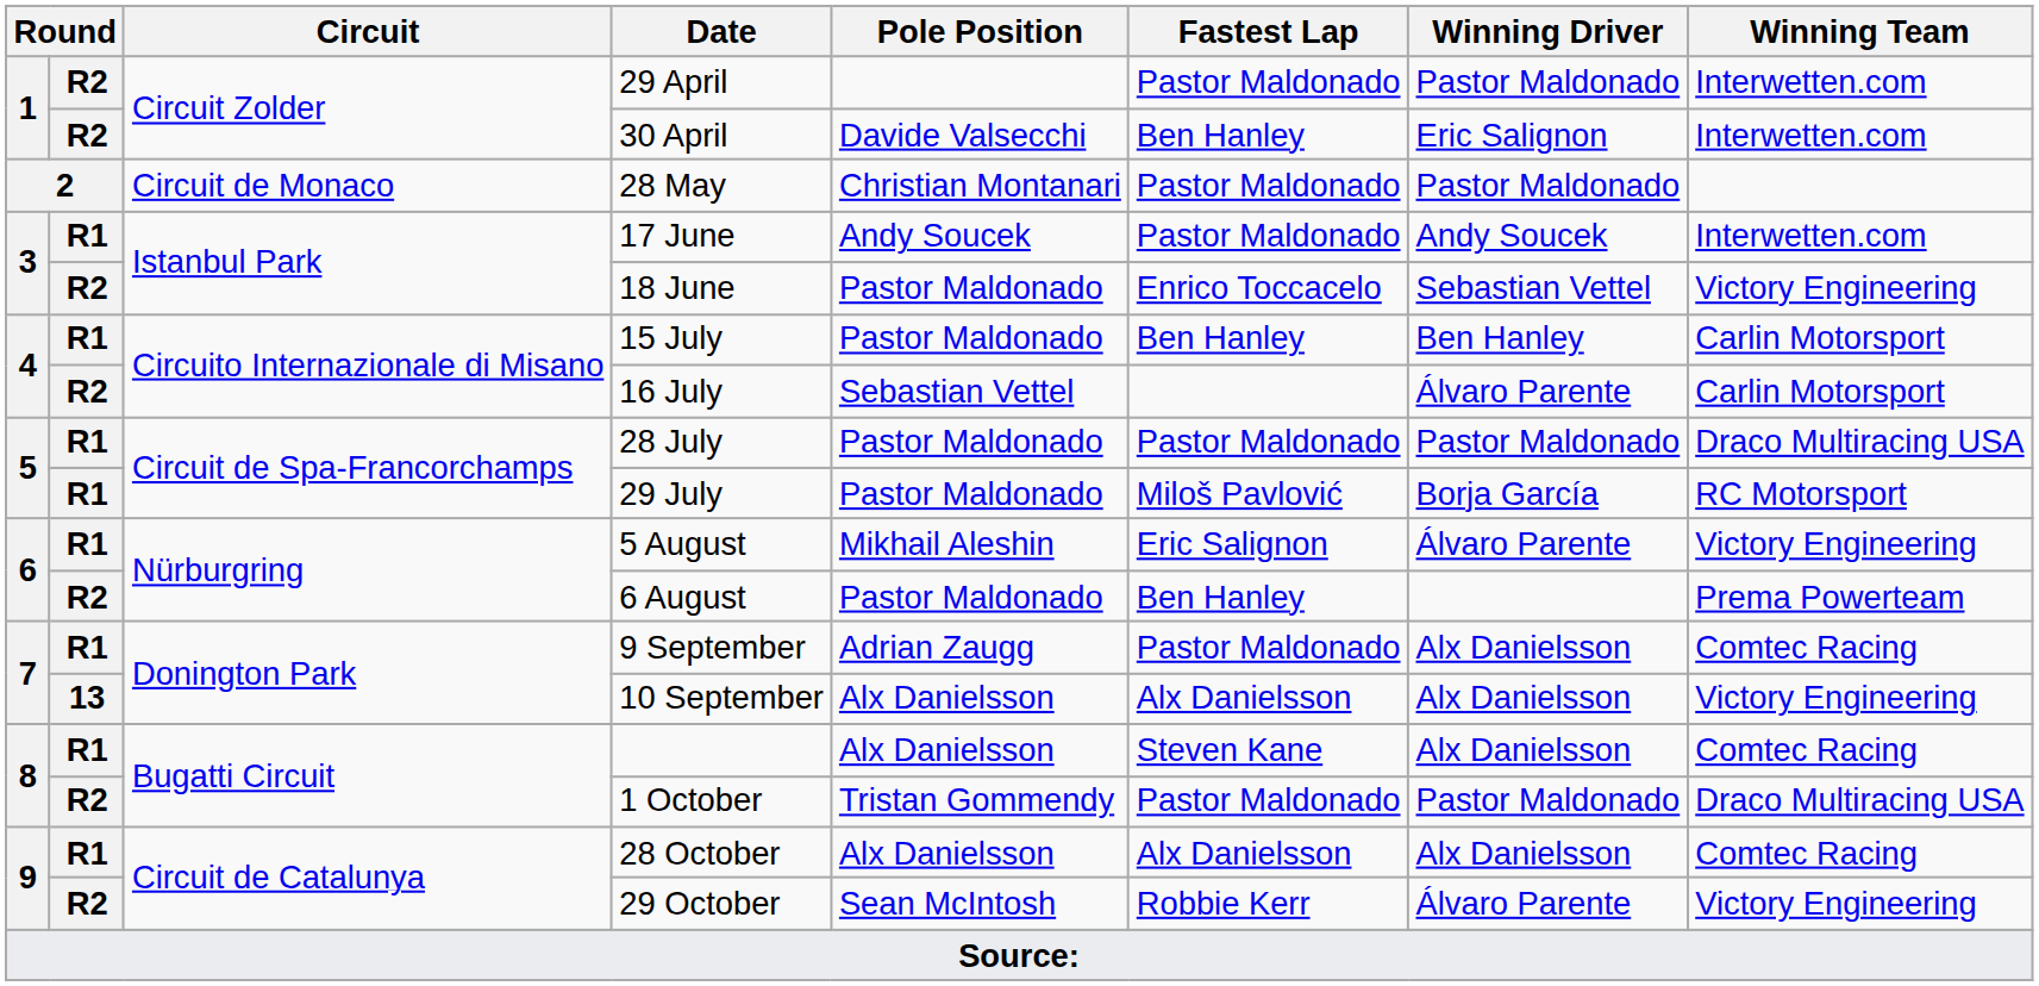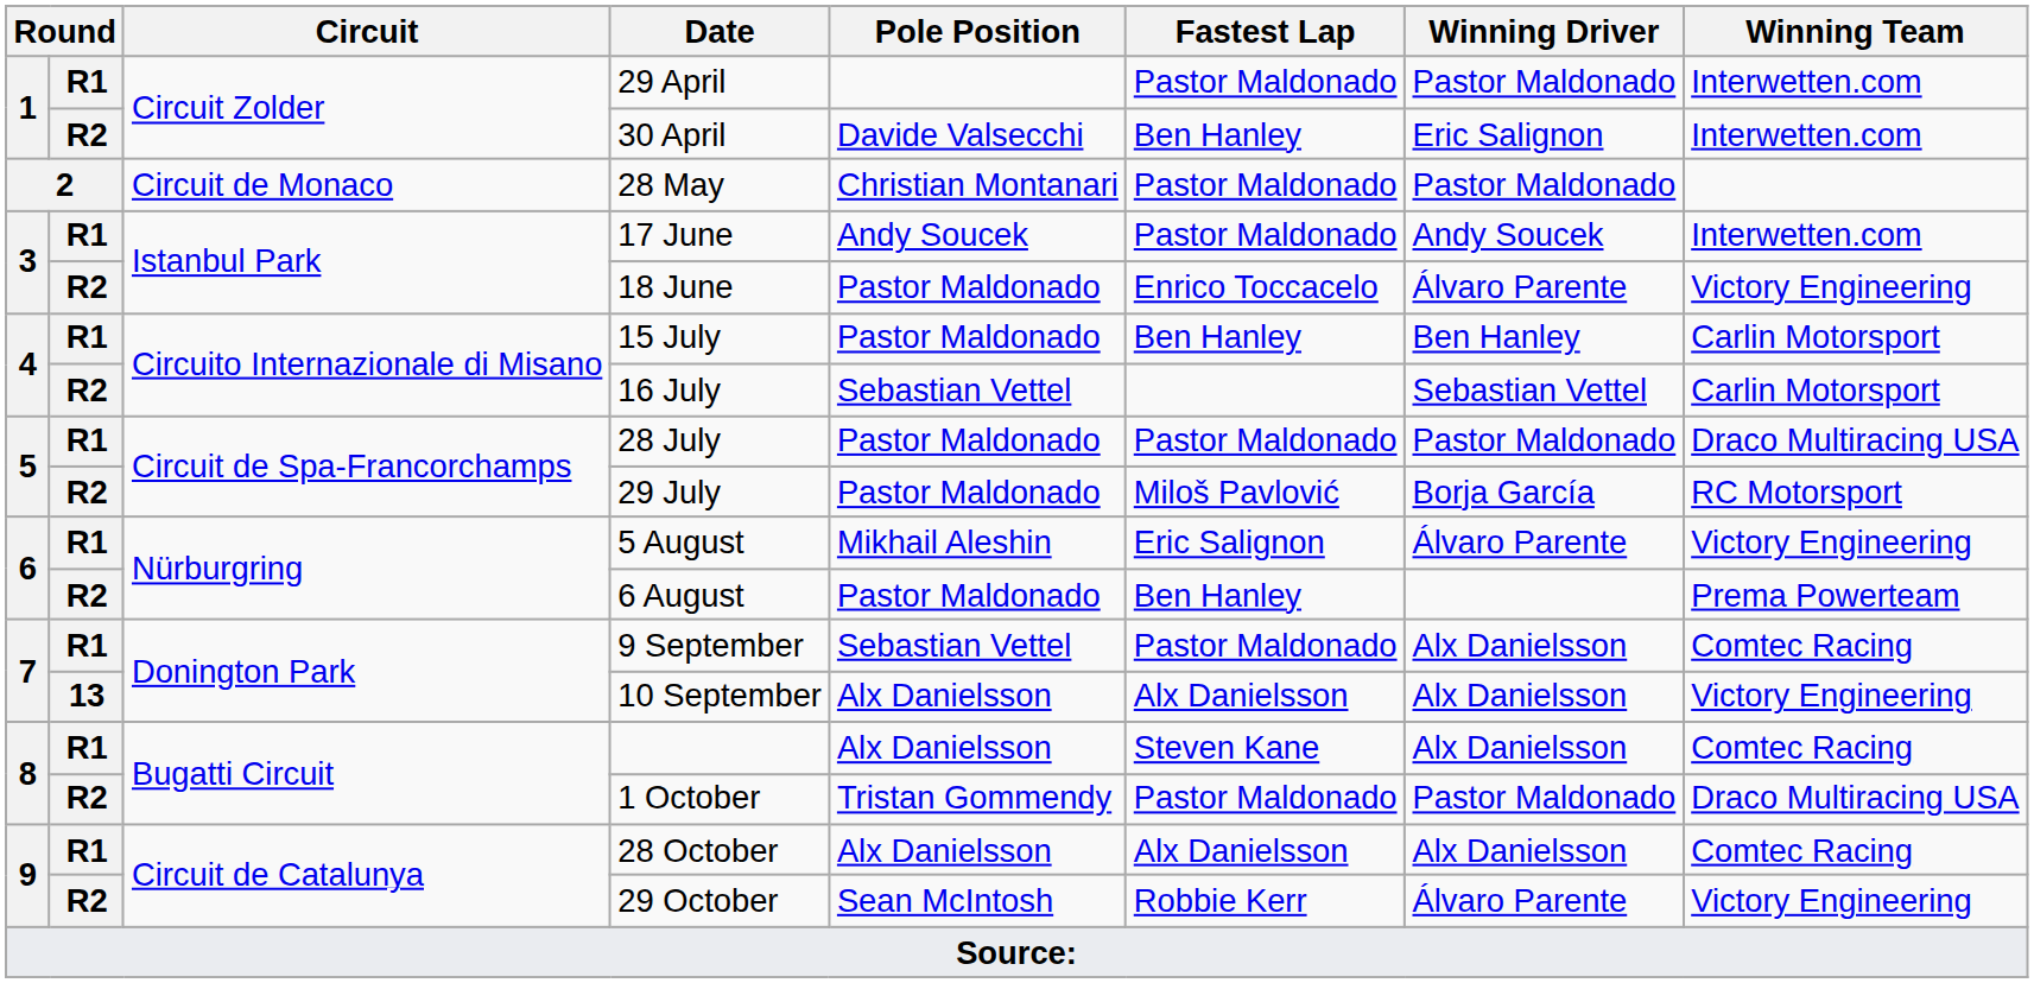29 April | column 2: R2 -> R1
18 June | Winning Driver: Sebastian Vettel -> Álvaro Parente
16 July | Winning Driver: Álvaro Parente -> Sebastian Vettel
29 July | column 2: R1 -> R2
9 September | Pole Position: Adrian Zaugg -> Sebastian Vettel
